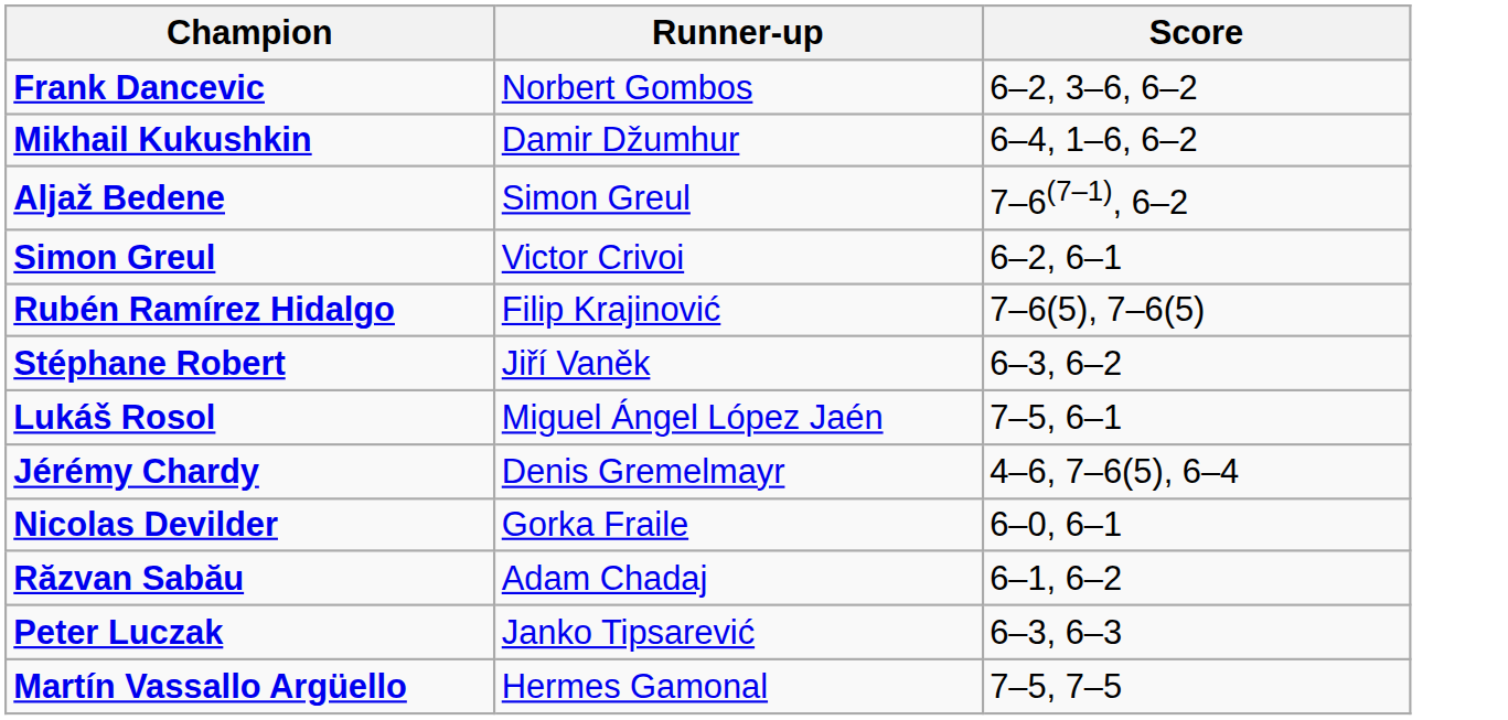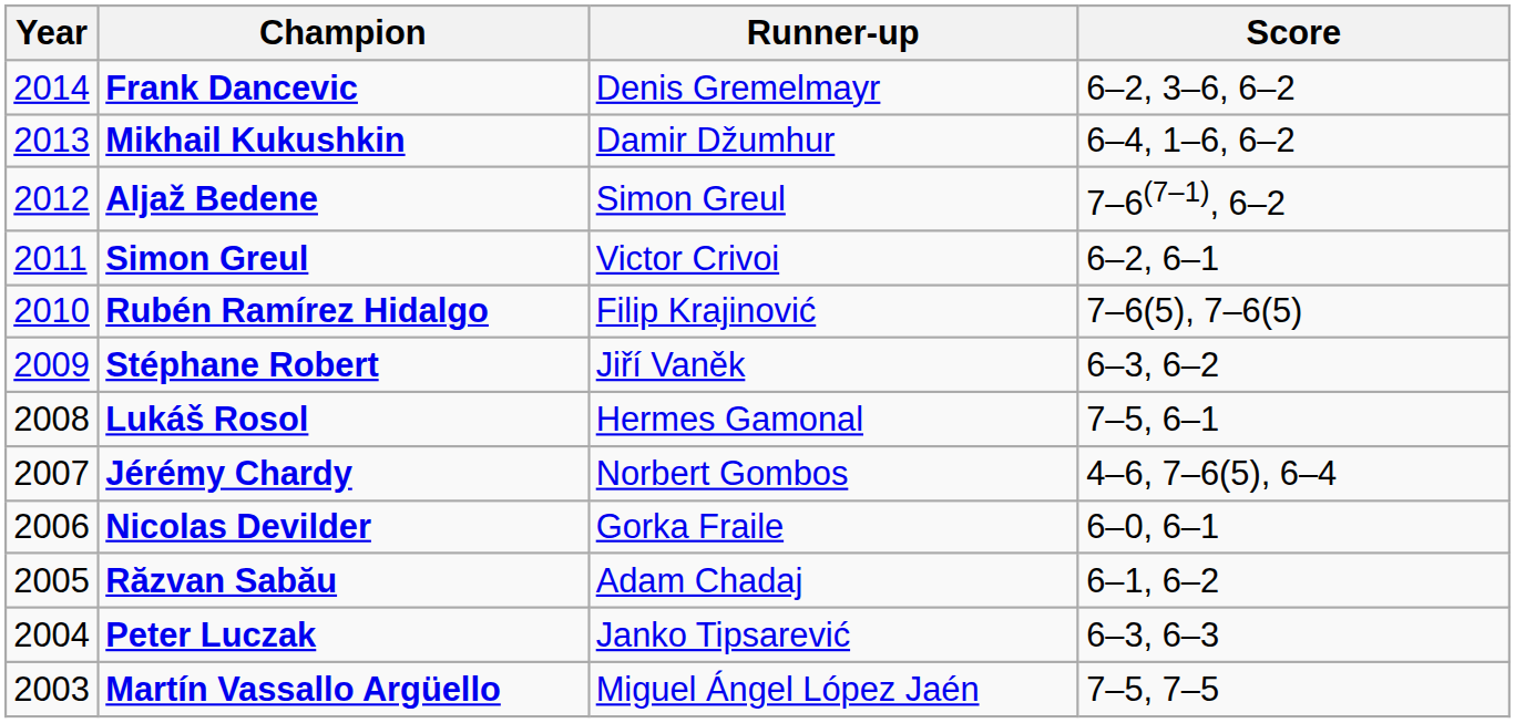+ column: Year | 2014 | 2013 | 2012 | 2011 | 2010 | 2009 | 2008 | 2007 | 2006 | 2005 | 2004 | 2003
Frank Dancevic | Runner-up: Norbert Gombos -> Denis Gremelmayr
Lukáš Rosol | Runner-up: Miguel Ángel López Jaén -> Hermes Gamonal
Jérémy Chardy | Runner-up: Denis Gremelmayr -> Norbert Gombos
Martín Vassallo Argüello | Runner-up: Hermes Gamonal -> Miguel Ángel López Jaén
